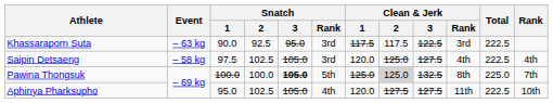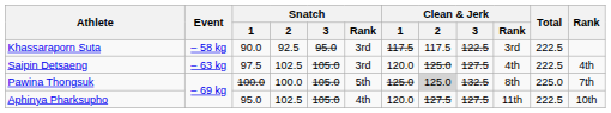Khassaraporn Suta | Event: – 63 kg -> – 58 kg
Saipin Detsaeng | Event: – 58 kg -> – 63 kg
Pawina Thongsuk | Snatch / 3: bold -> normal
